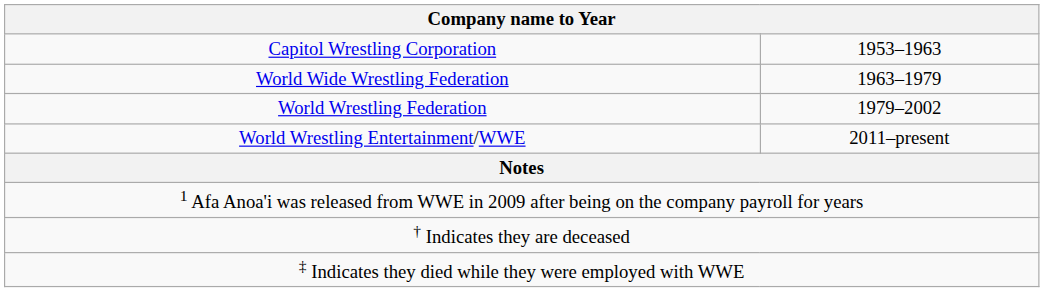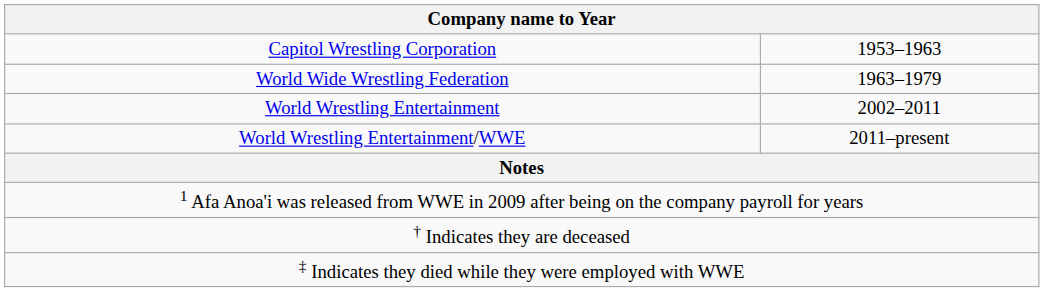- row: World Wrestling Federation | 1979–2002
+ row: World Wrestling Entertainment | 2002–2011
